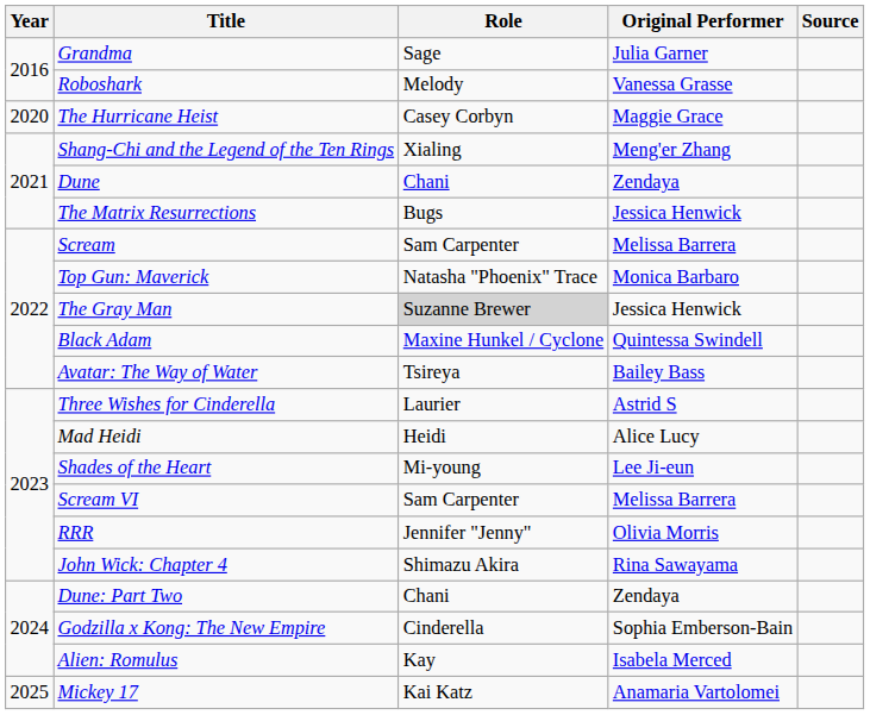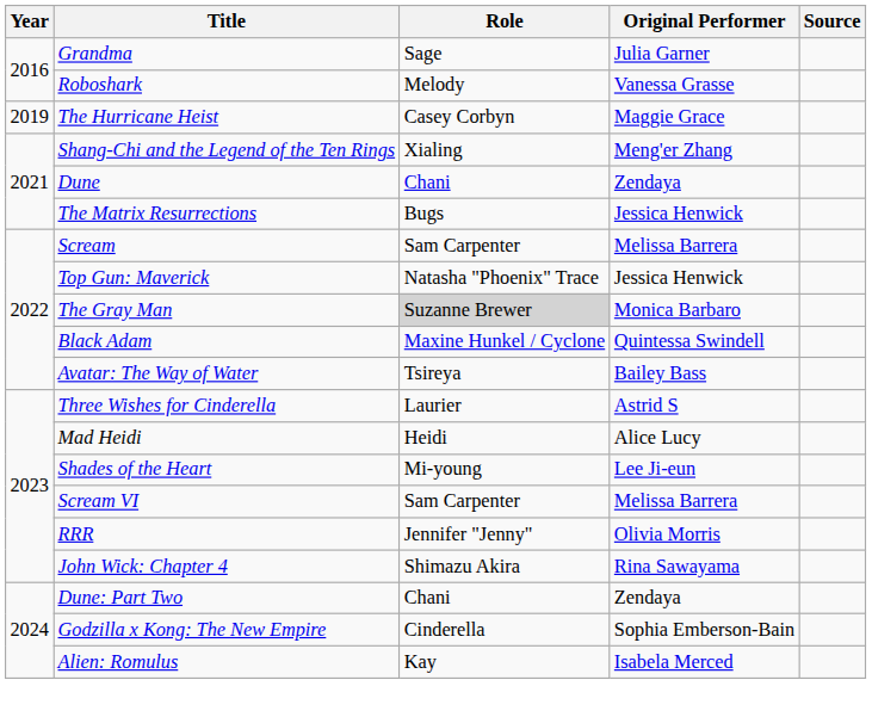The Hurricane Heist | Year: 2020 -> 2019
Top Gun: Maverick | Original Performer: Monica Barbaro -> Jessica Henwick
The Gray Man | Original Performer: Jessica Henwick -> Monica Barbaro
- row: 2025 | Mickey 17 | Kai Katz | Anamaria Vartolomei
